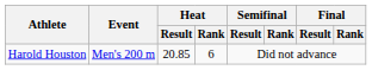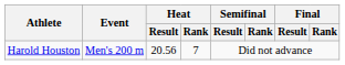Harold Houston | Heat / Result: 20.85 -> 20.56
Harold Houston | Heat / Rank: 6 -> 7
